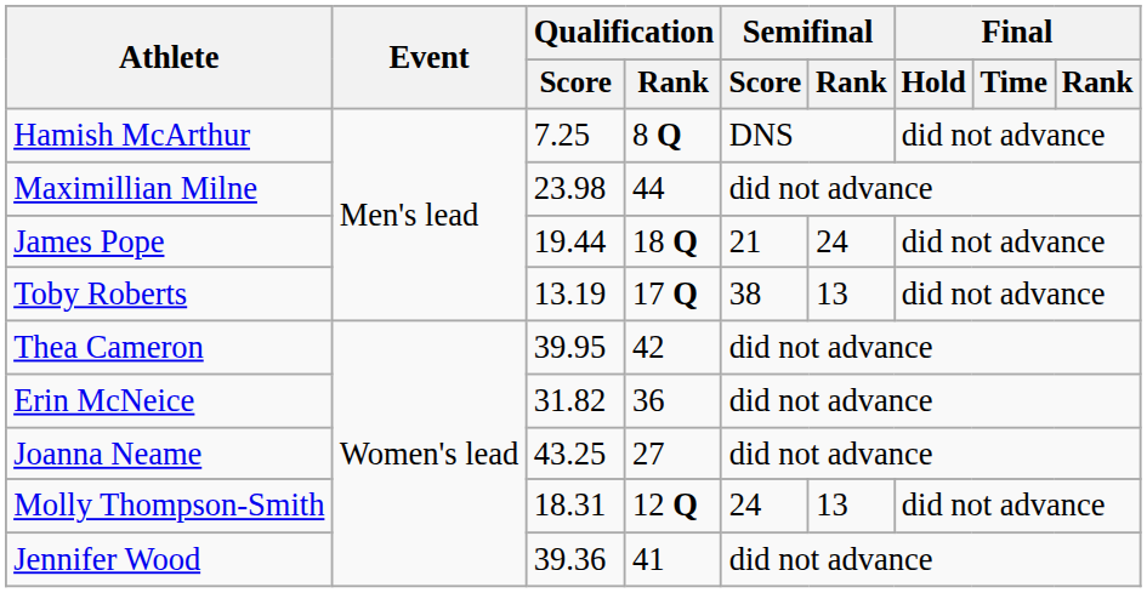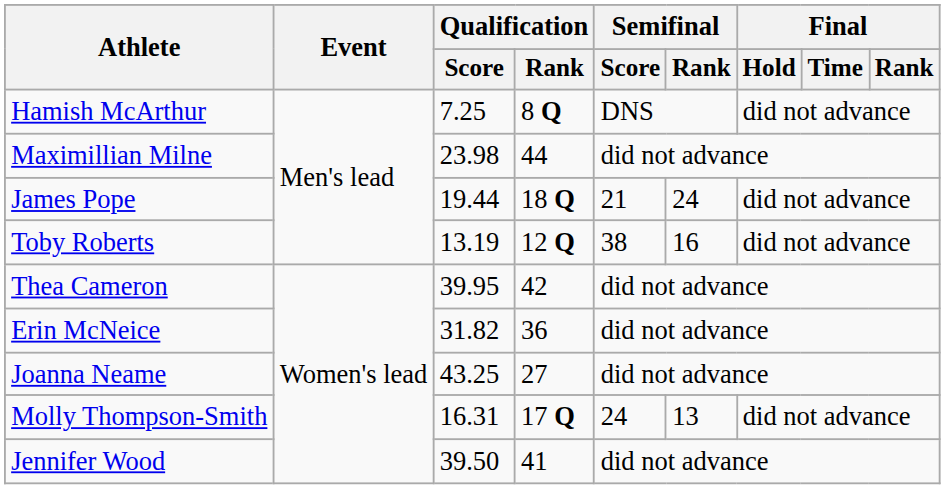Toby Roberts | Qualification / Rank: 17 Q -> 12 Q
Toby Roberts | Semifinal / Rank: 13 -> 16
Molly Thompson-Smith | Qualification / Score: 18.31 -> 16.31
Molly Thompson-Smith | Qualification / Rank: 12 Q -> 17 Q
Jennifer Wood | Qualification / Score: 39.36 -> 39.50
